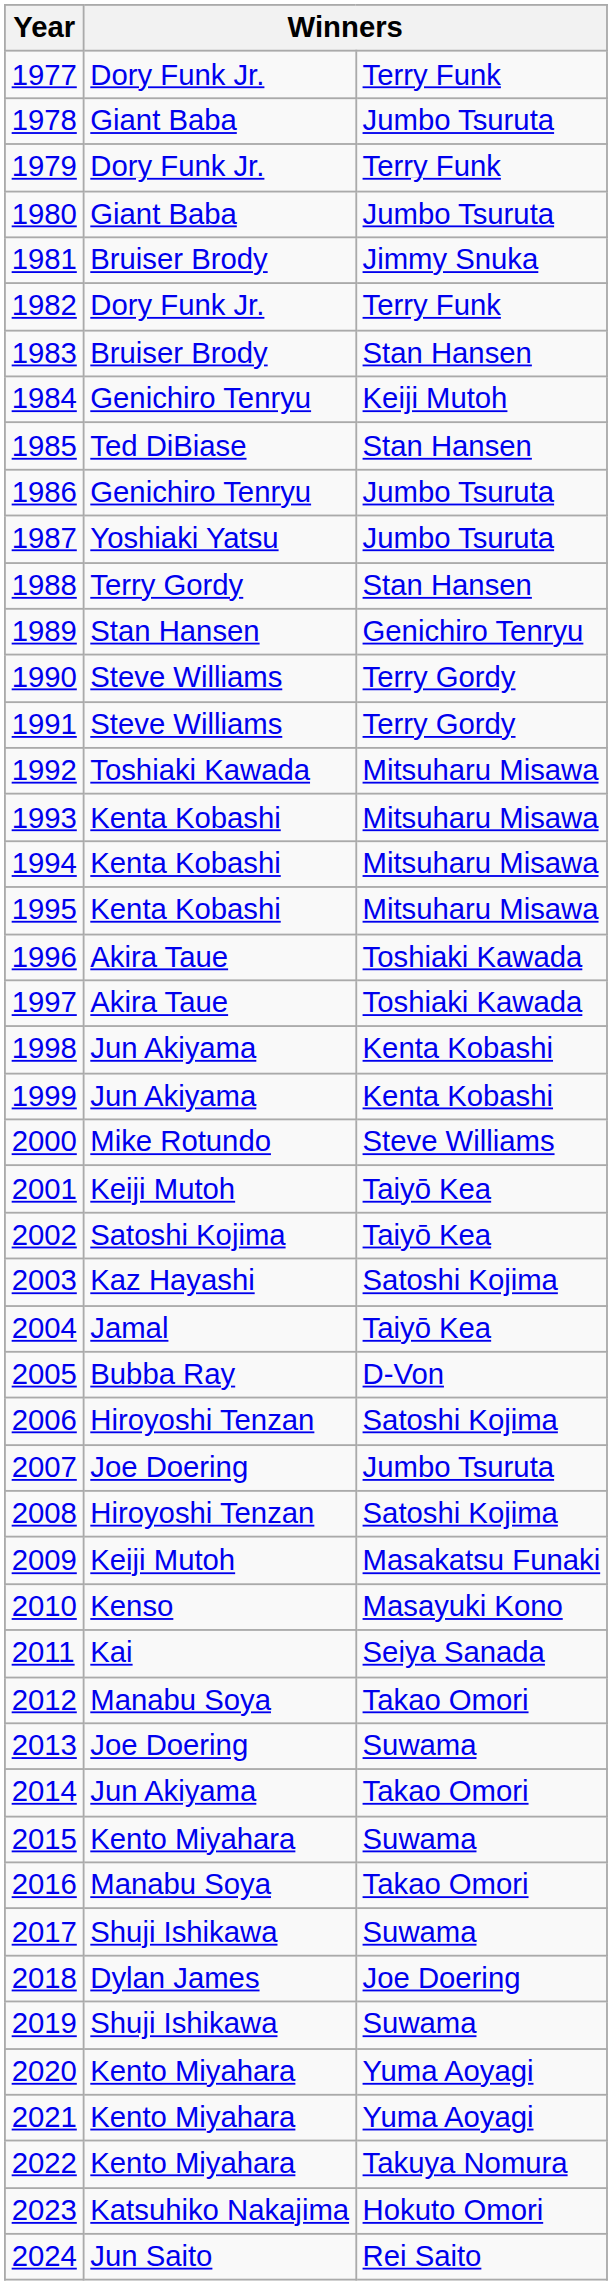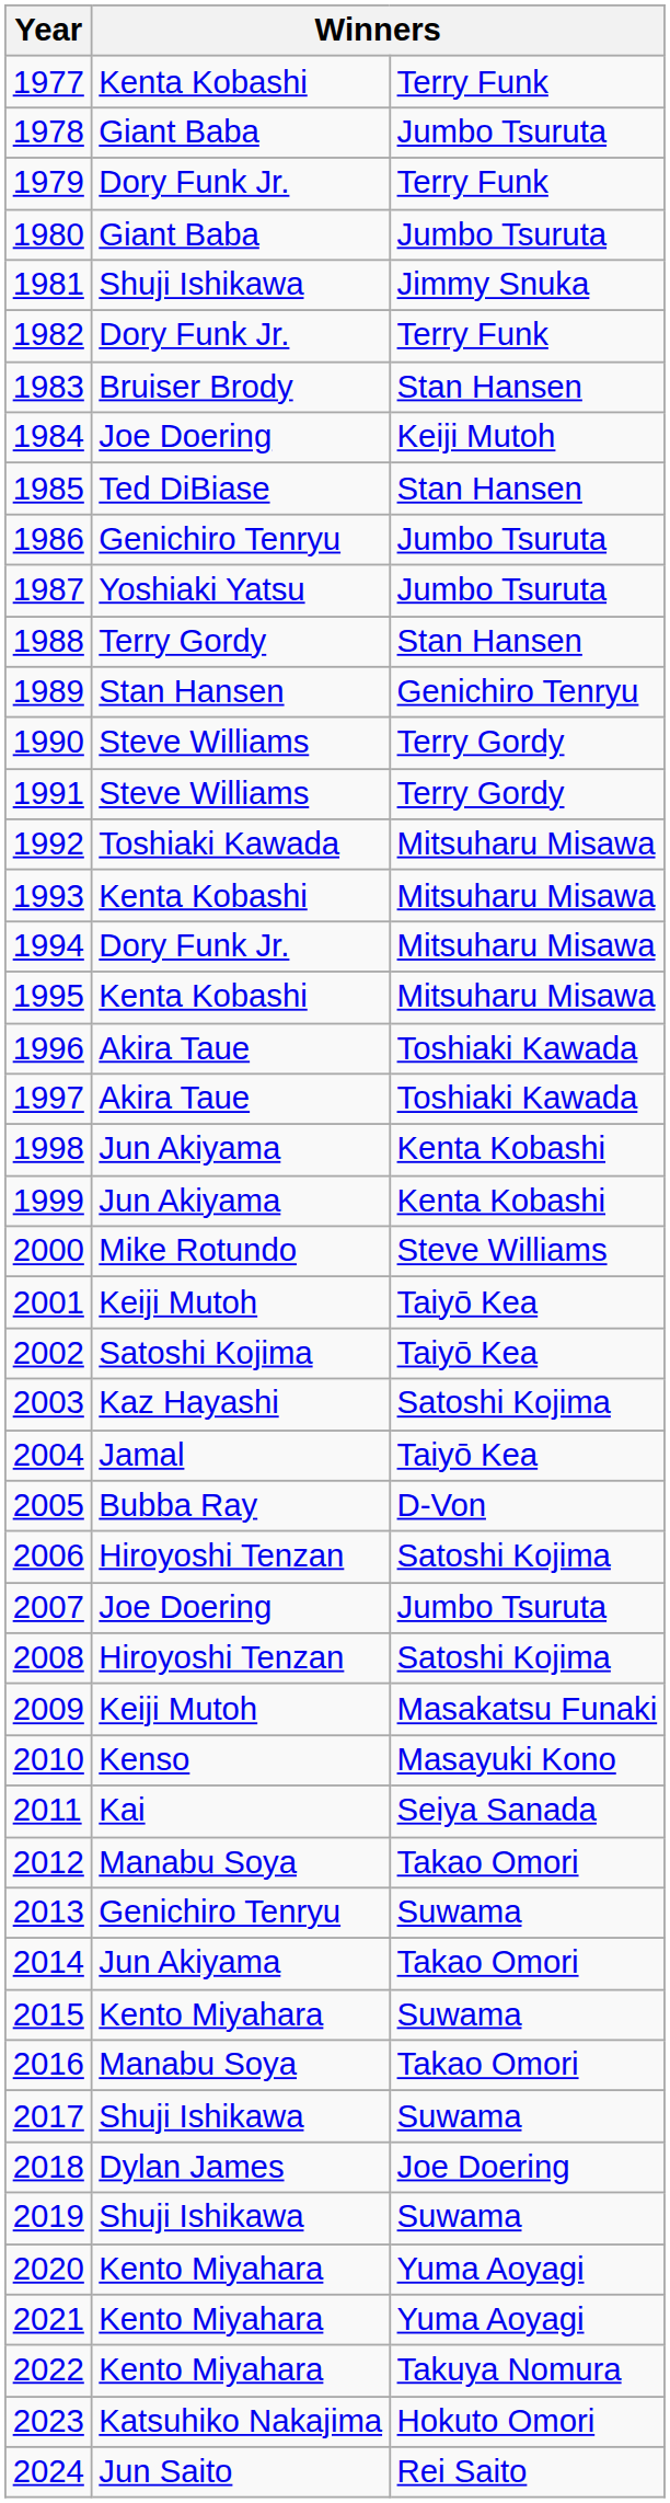1977 | column 2: Dory Funk Jr. -> Kenta Kobashi
1981 | column 2: Bruiser Brody -> Shuji Ishikawa
1984 | column 2: Genichiro Tenryu -> Joe Doering
1994 | column 2: Kenta Kobashi -> Dory Funk Jr.
2013 | column 2: Joe Doering -> Genichiro Tenryu
